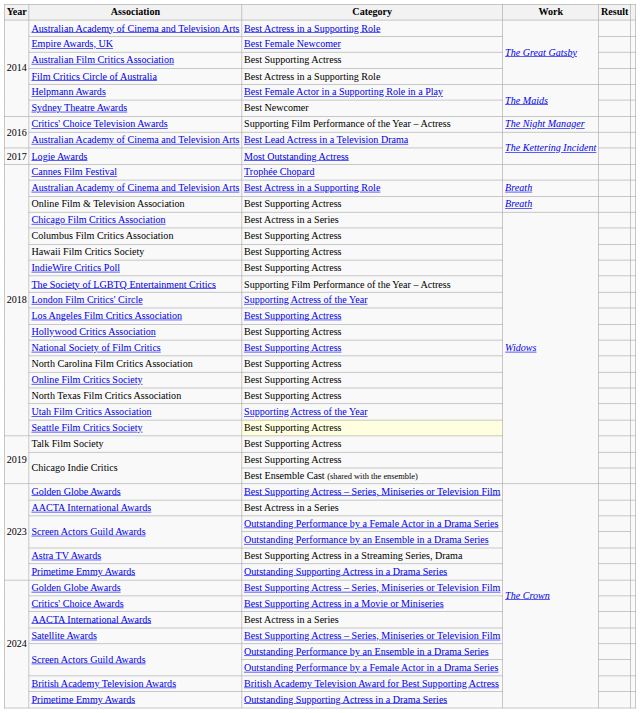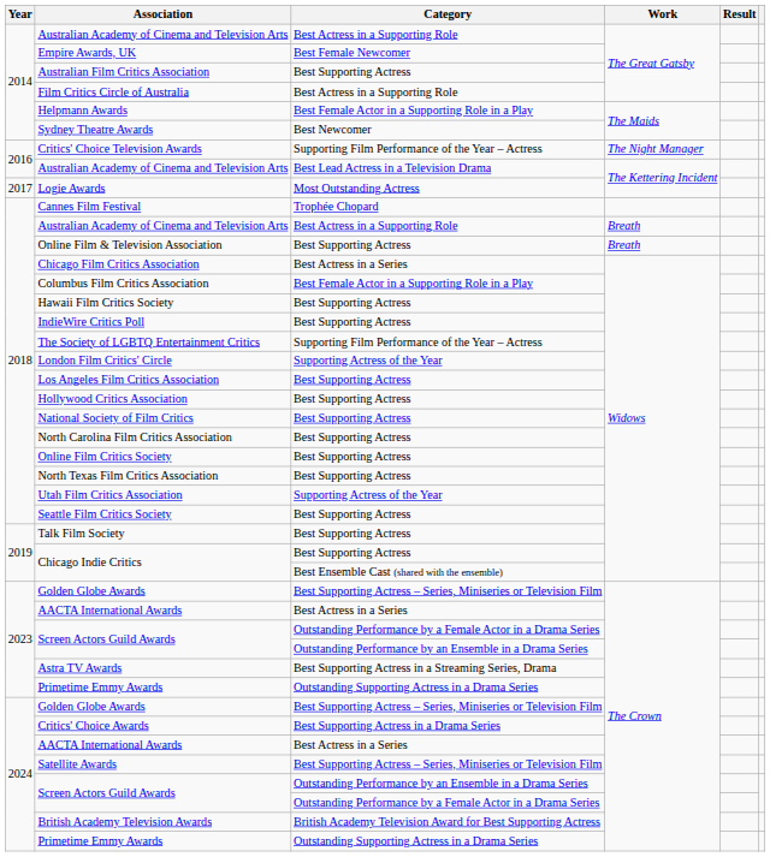Columbus Film Critics Association | Category: Best Supporting Actress -> Best Female Actor in a Supporting Role in a Play
Seattle Film Critics Society | Category: lightyellow background -> no background
Critics' Choice Awards | Category: Best Supporting Actress in a Movie or Miniseries -> Best Supporting Actress in a Drama Series
